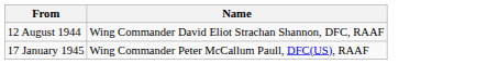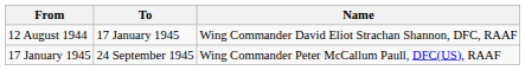+ column: To | 17 January 1945 | 24 September 1945
